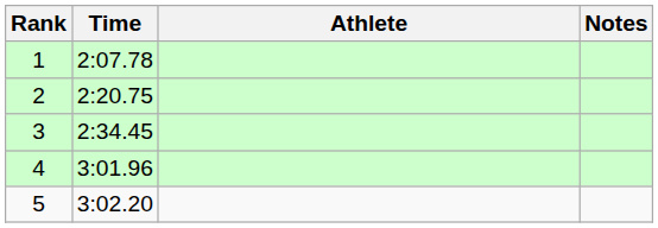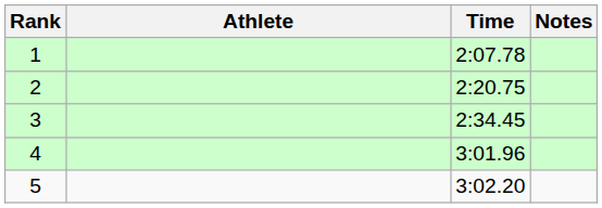columns swapped: Athlete <-> Time
